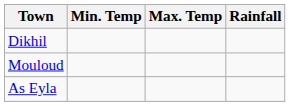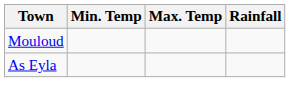- row: Dikhil
